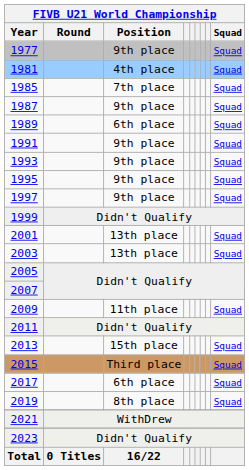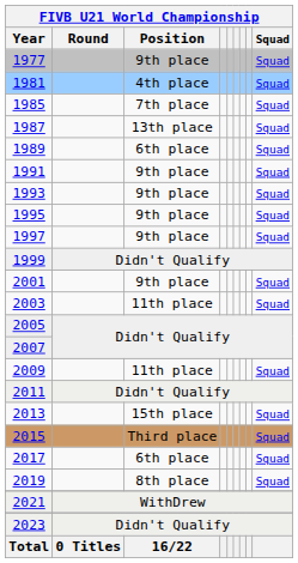1987 | FIVB U21 World Championship / Position: 9th place -> 13th place
2001 | FIVB U21 World Championship / Position: 13th place -> 9th place
2003 | FIVB U21 World Championship / Position: 13th place -> 11th place
